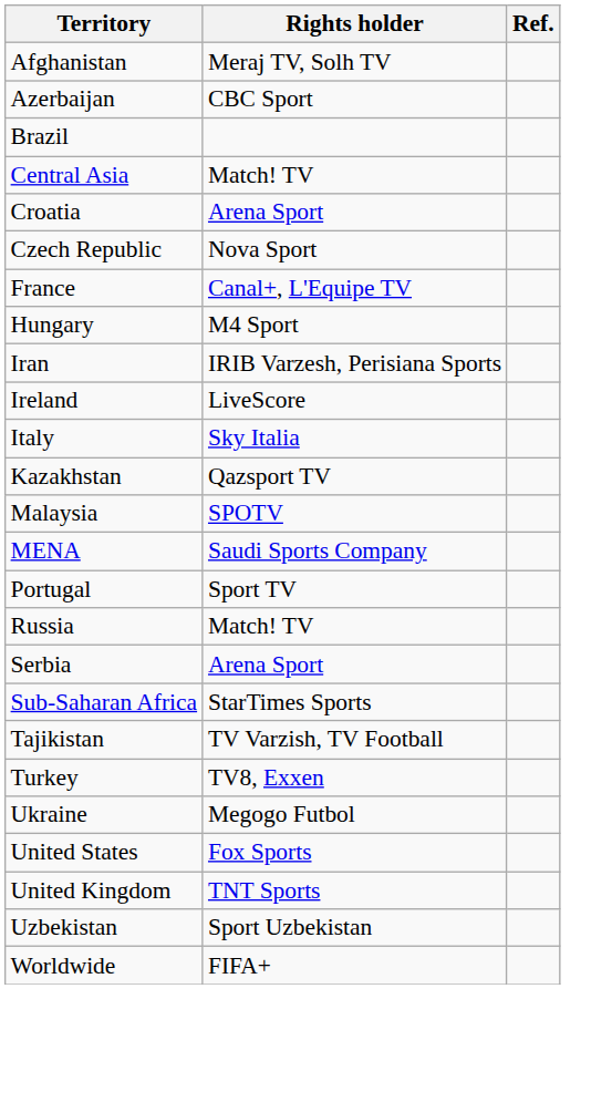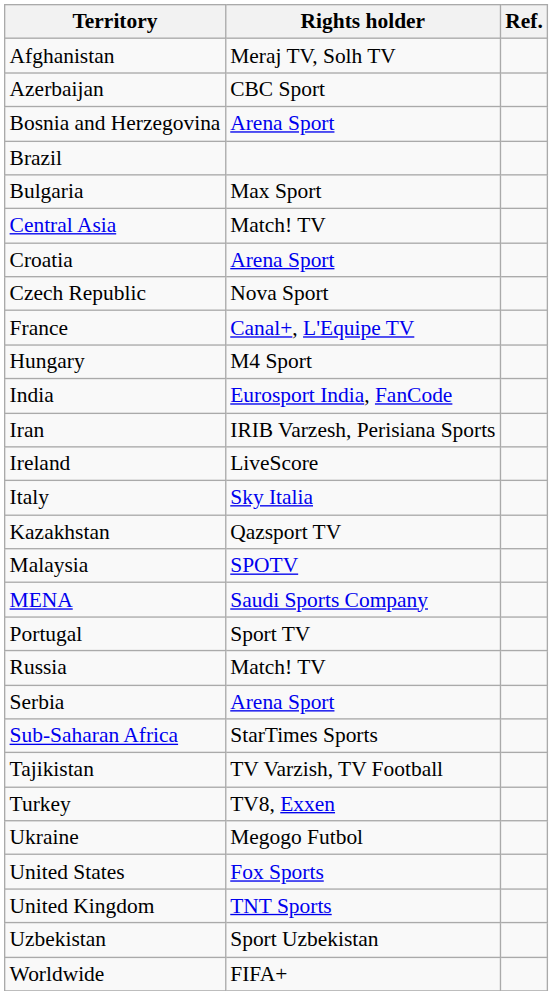+ row: Bosnia and Herzegovina | Arena Sport
+ row: Bulgaria | Max Sport
+ row: India | Eurosport India, FanCode
